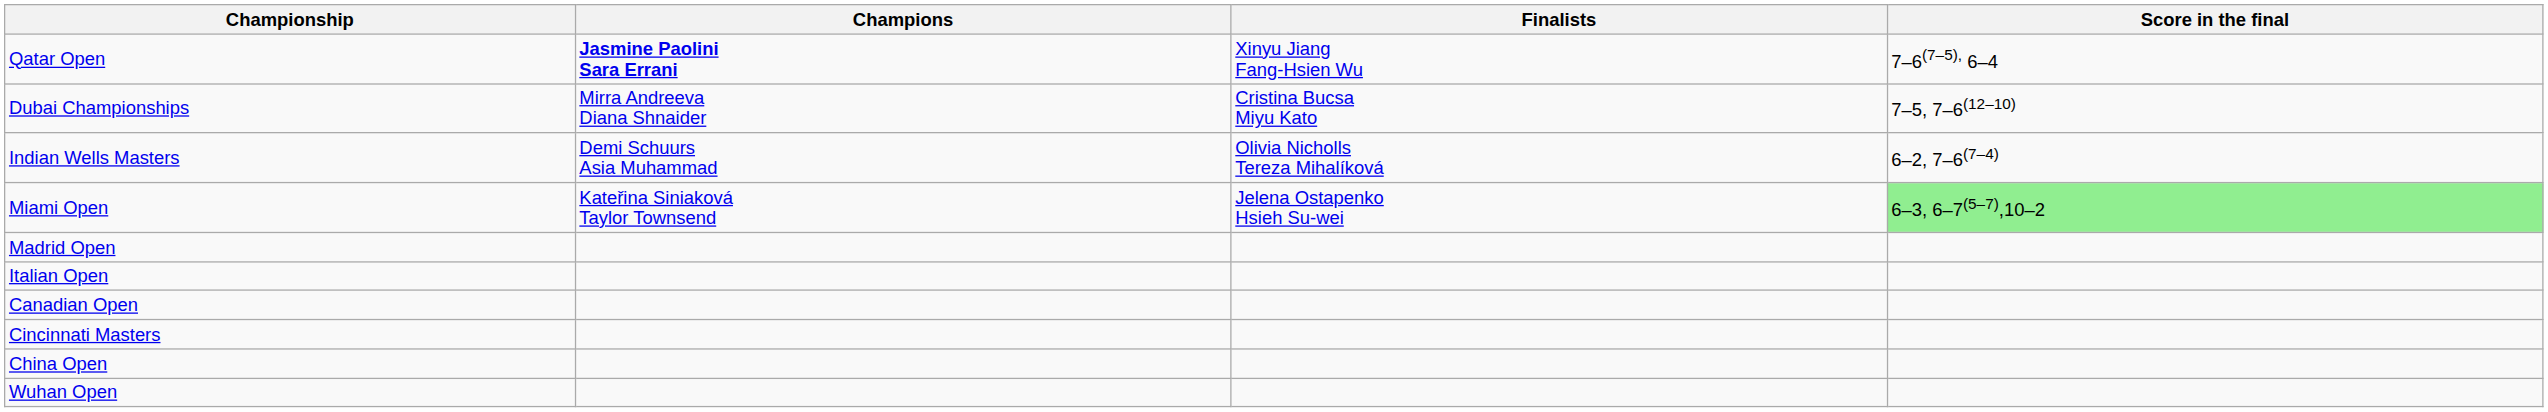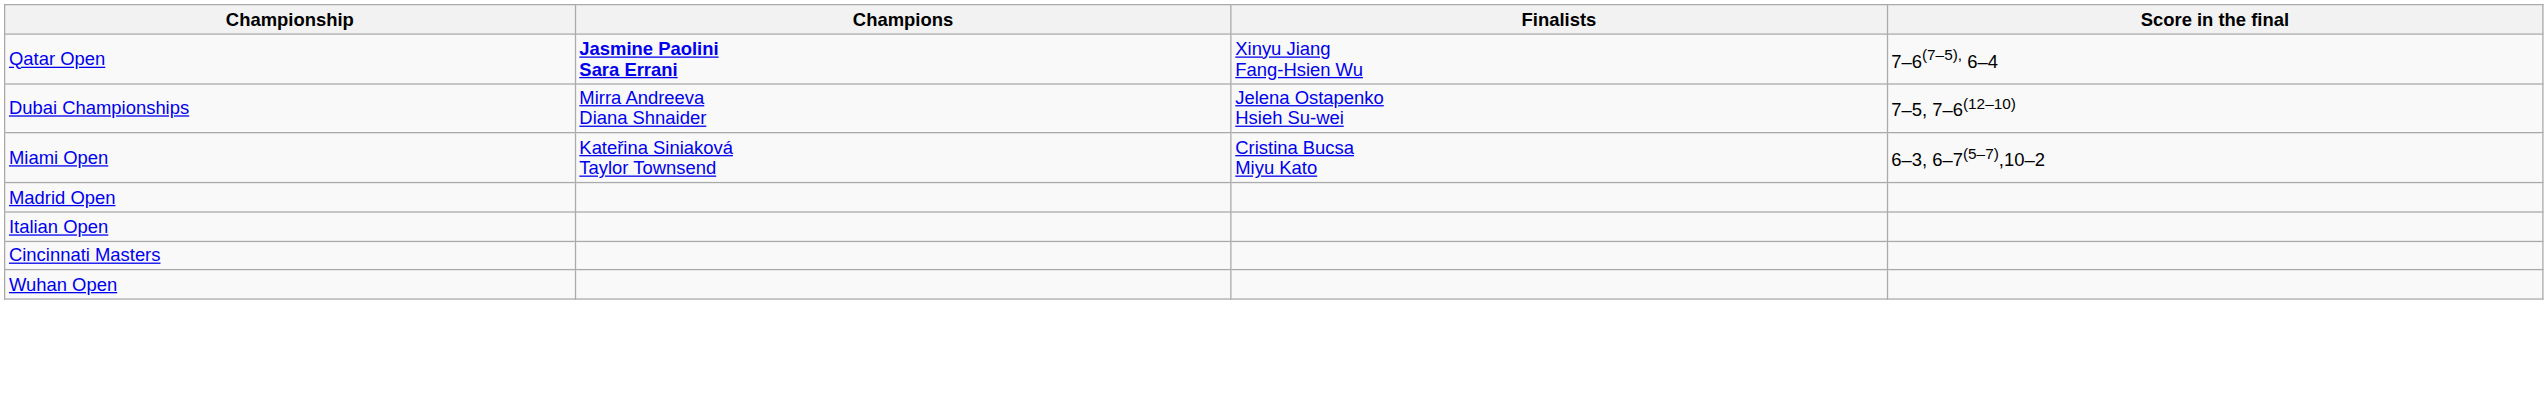Dubai Championships | Finalists: Cristina Bucsa Miyu Kato -> Jelena Ostapenko Hsieh Su-wei
- row: Indian Wells Masters | Demi Schuurs Asia Muhammad | Olivia Nicholls Tereza Mihalíková | 6–2, 7–6(7–4)
Miami Open | Finalists: Jelena Ostapenko Hsieh Su-wei -> Cristina Bucsa Miyu Kato
Miami Open | Score in the final: lightgreen background -> no background
- row: Canadian Open
- row: China Open
